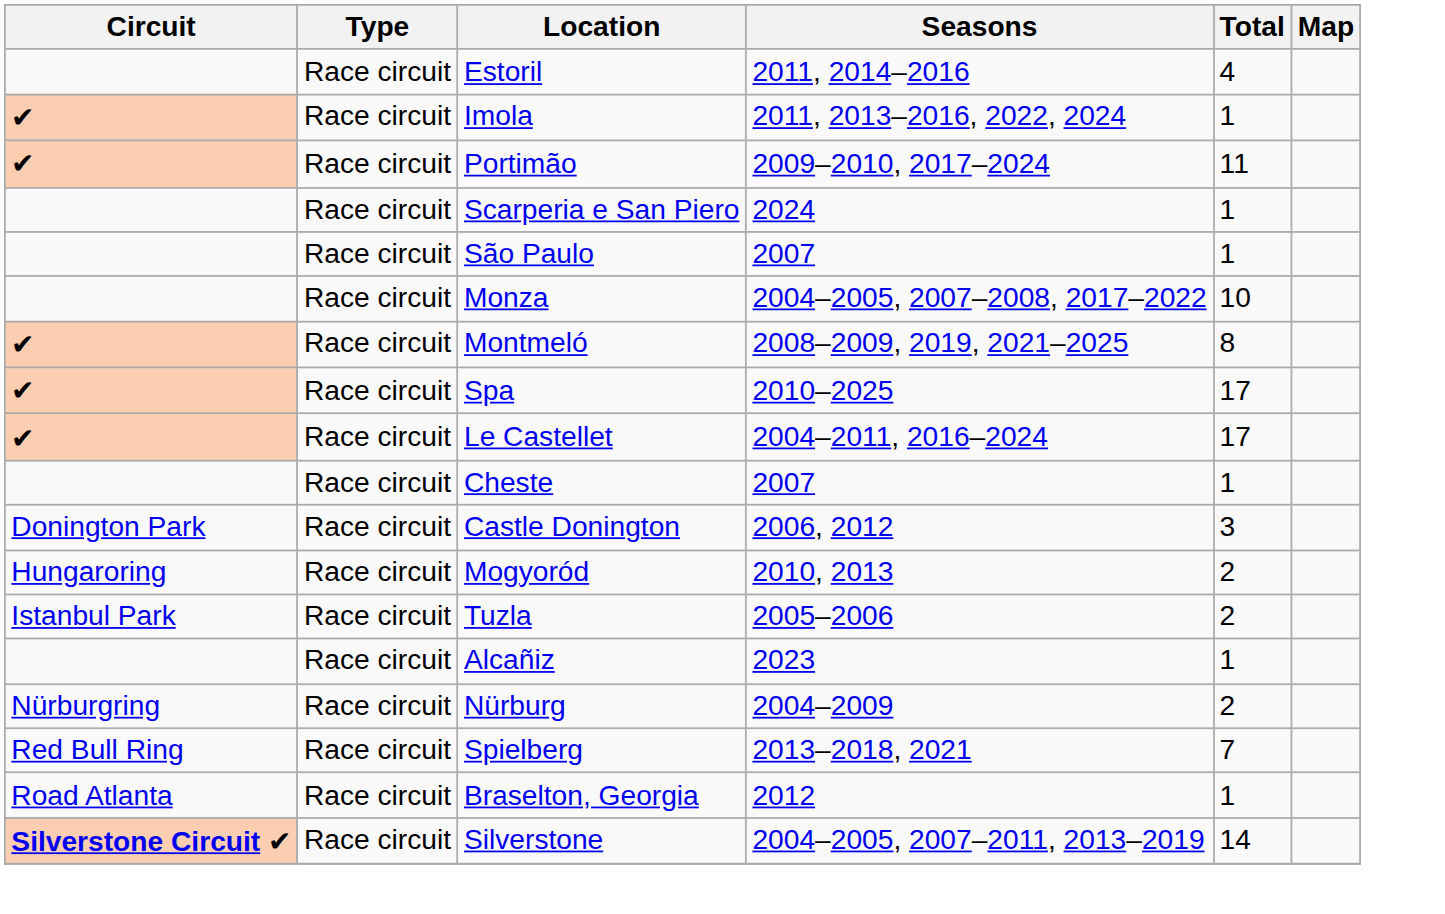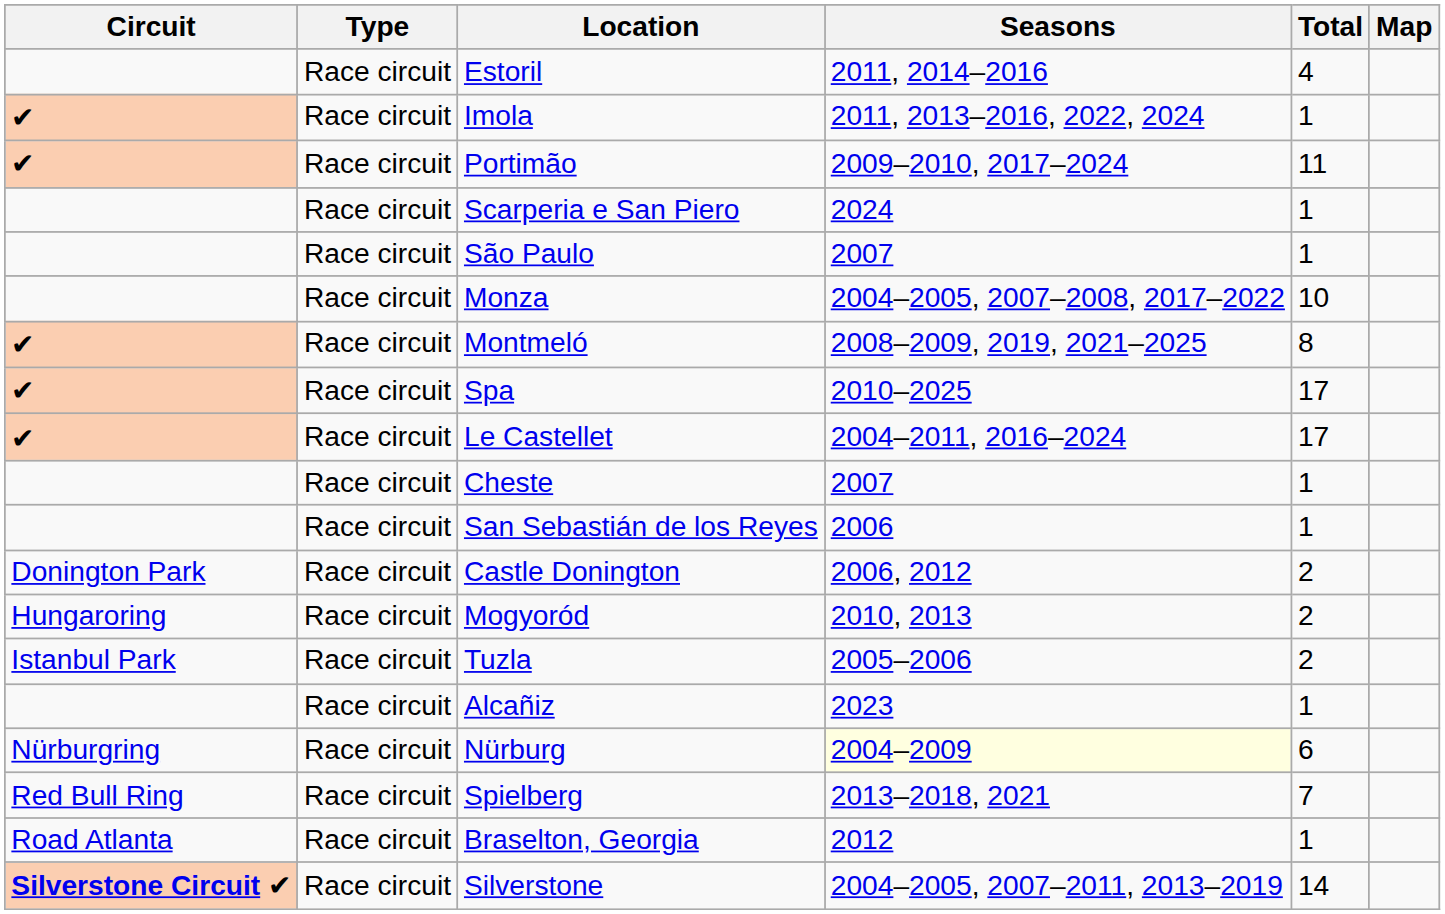+ row: Race circuit | San Sebastián de los Reyes | 2006 | 1
Castle Donington | Total: 3 -> 2
Nürburg | Seasons: no background -> lightyellow background
Nürburg | Total: 2 -> 6
